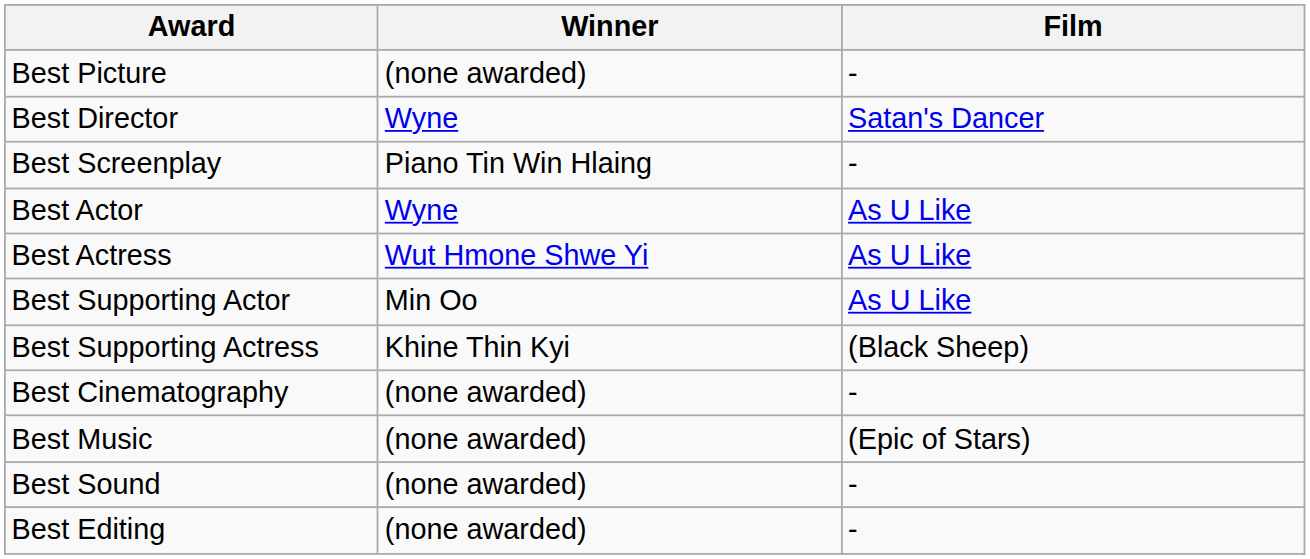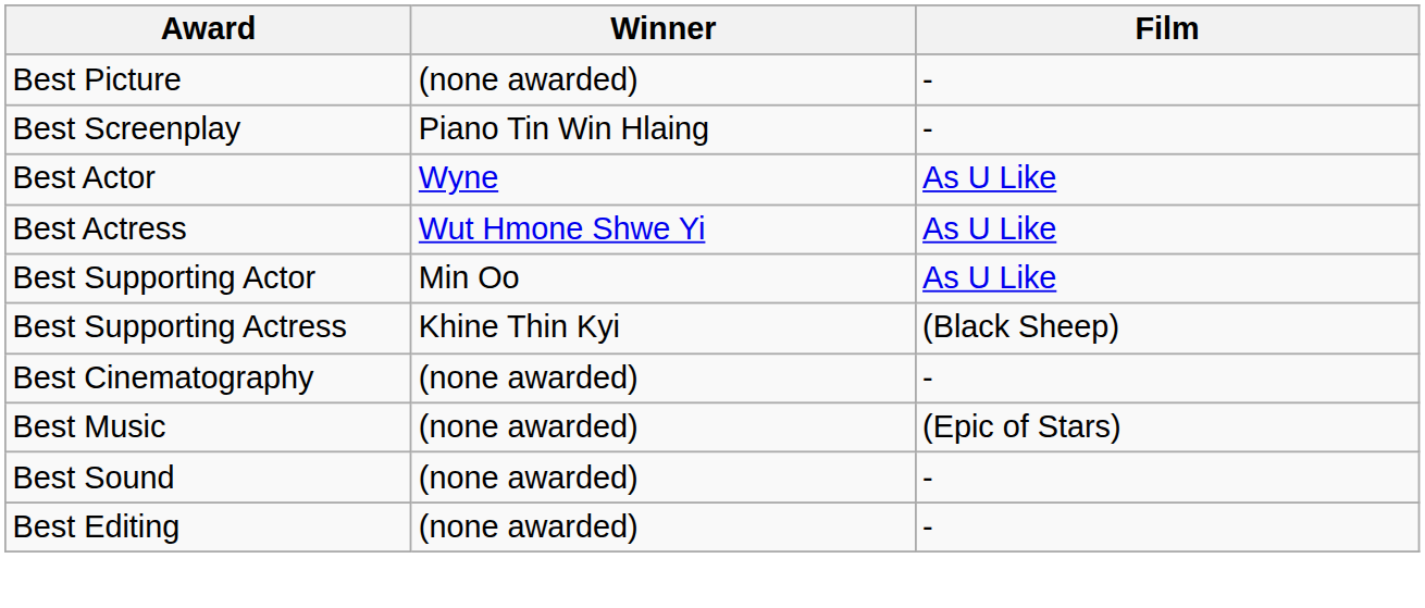- row: Best Director | Wyne | Satan's Dancer
